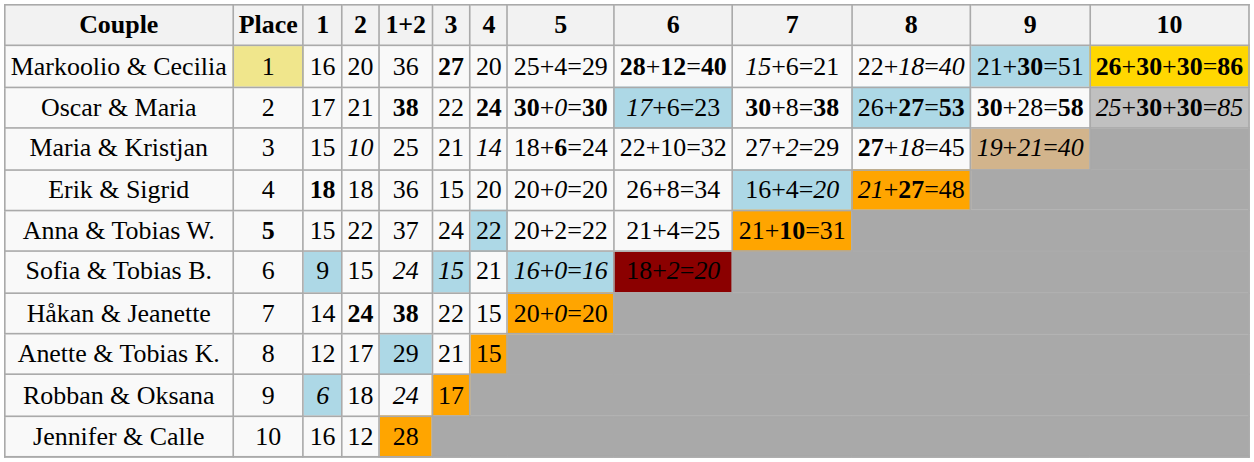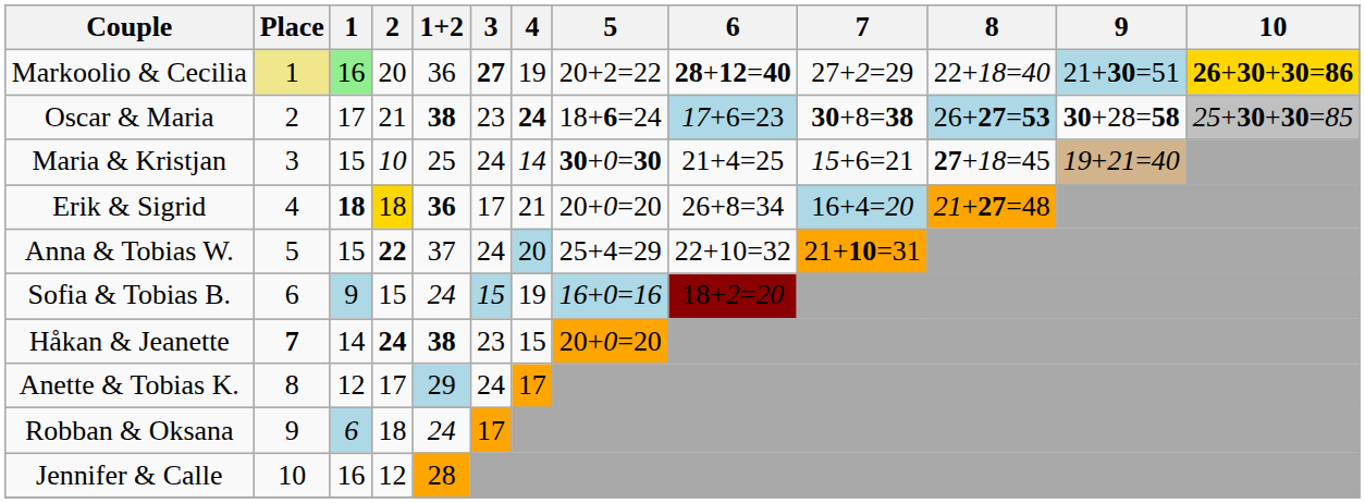Markoolio & Cecilia | 1: no background -> lightgreen background
Markoolio & Cecilia | 4: 20 -> 19
Markoolio & Cecilia | 5: 25+4=29 -> 20+2=22
Markoolio & Cecilia | 7: 15+6=21 -> 27+2=29
Oscar & Maria | 3: 22 -> 23
Oscar & Maria | 5: 30+0=30 -> 18+6=24
Maria & Kristjan | 3: 21 -> 24
Maria & Kristjan | 5: 18+6=24 -> 30+0=30
Maria & Kristjan | 6: 22+10=32 -> 21+4=25
Maria & Kristjan | 7: 27+2=29 -> 15+6=21
Erik & Sigrid | 2: no background -> gold background
Erik & Sigrid | 1+2: normal -> bold
Erik & Sigrid | 3: 15 -> 17
Erik & Sigrid | 4: 20 -> 21
Anna & Tobias W. | Place: bold -> normal
Anna & Tobias W. | 2: normal -> bold
Anna & Tobias W. | 4: 22 -> 20
Anna & Tobias W. | 5: 20+2=22 -> 25+4=29
Anna & Tobias W. | 6: 21+4=25 -> 22+10=32
Sofia & Tobias B. | 4: 21 -> 19
Håkan & Jeanette | Place: normal -> bold
Håkan & Jeanette | 3: 22 -> 23
Anette & Tobias K. | 3: 21 -> 24
Anette & Tobias K. | 4: 15 -> 17
